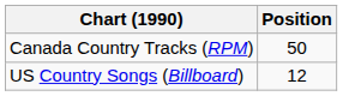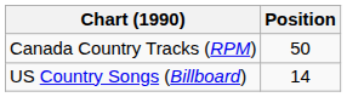US Country Songs (Billboard) | Position: 12 -> 14
